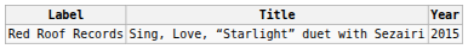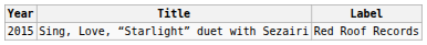columns swapped: Year <-> Label
